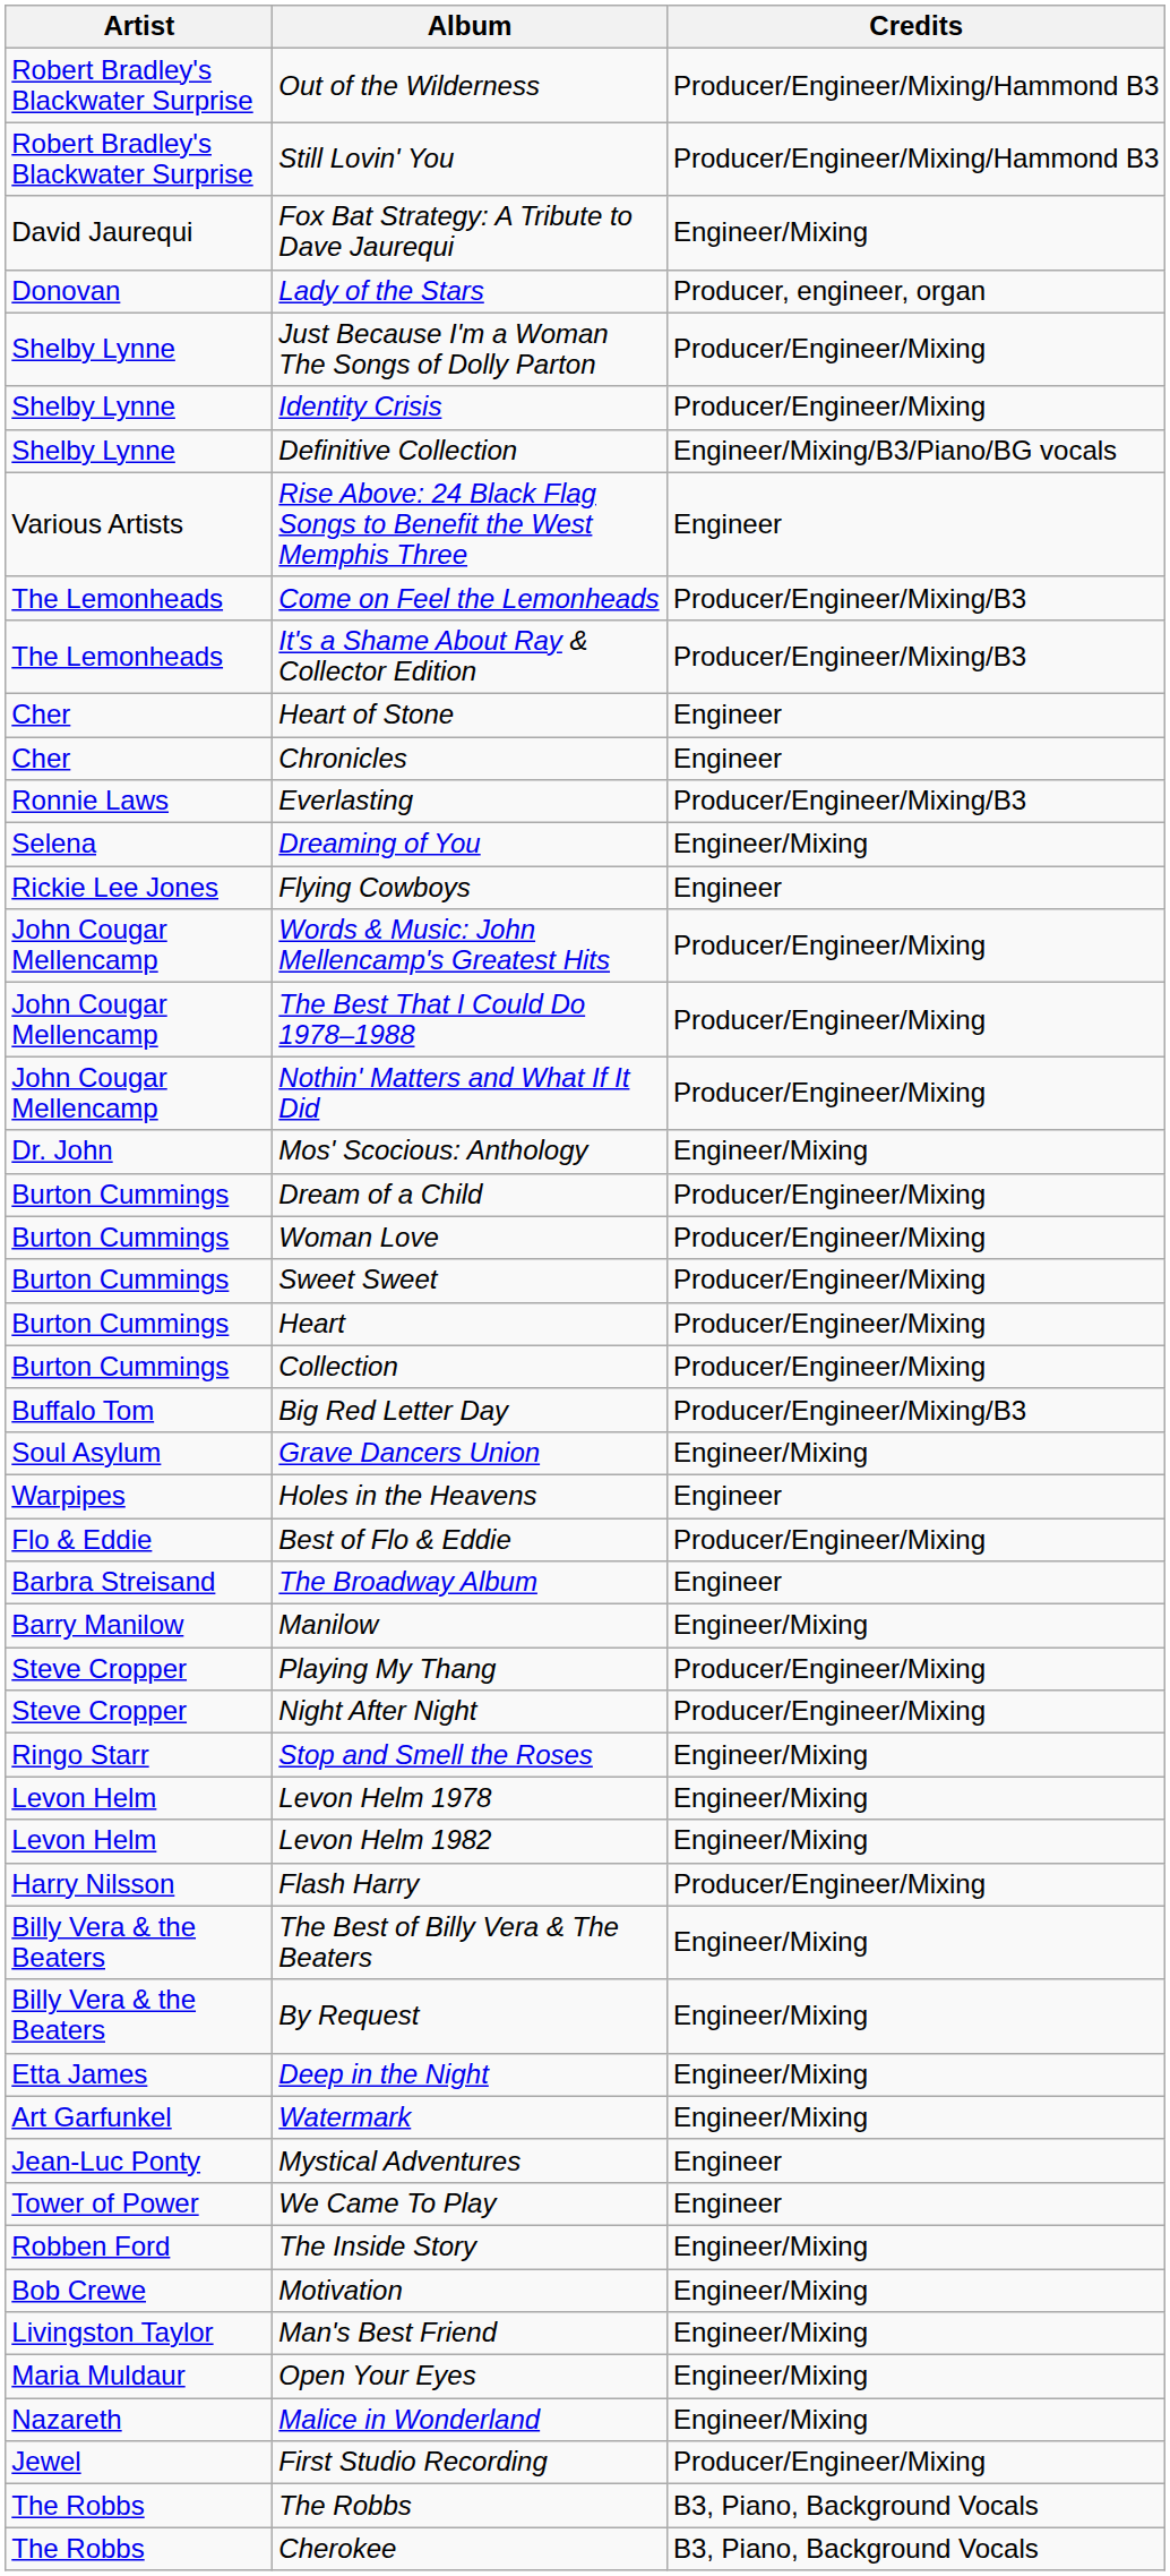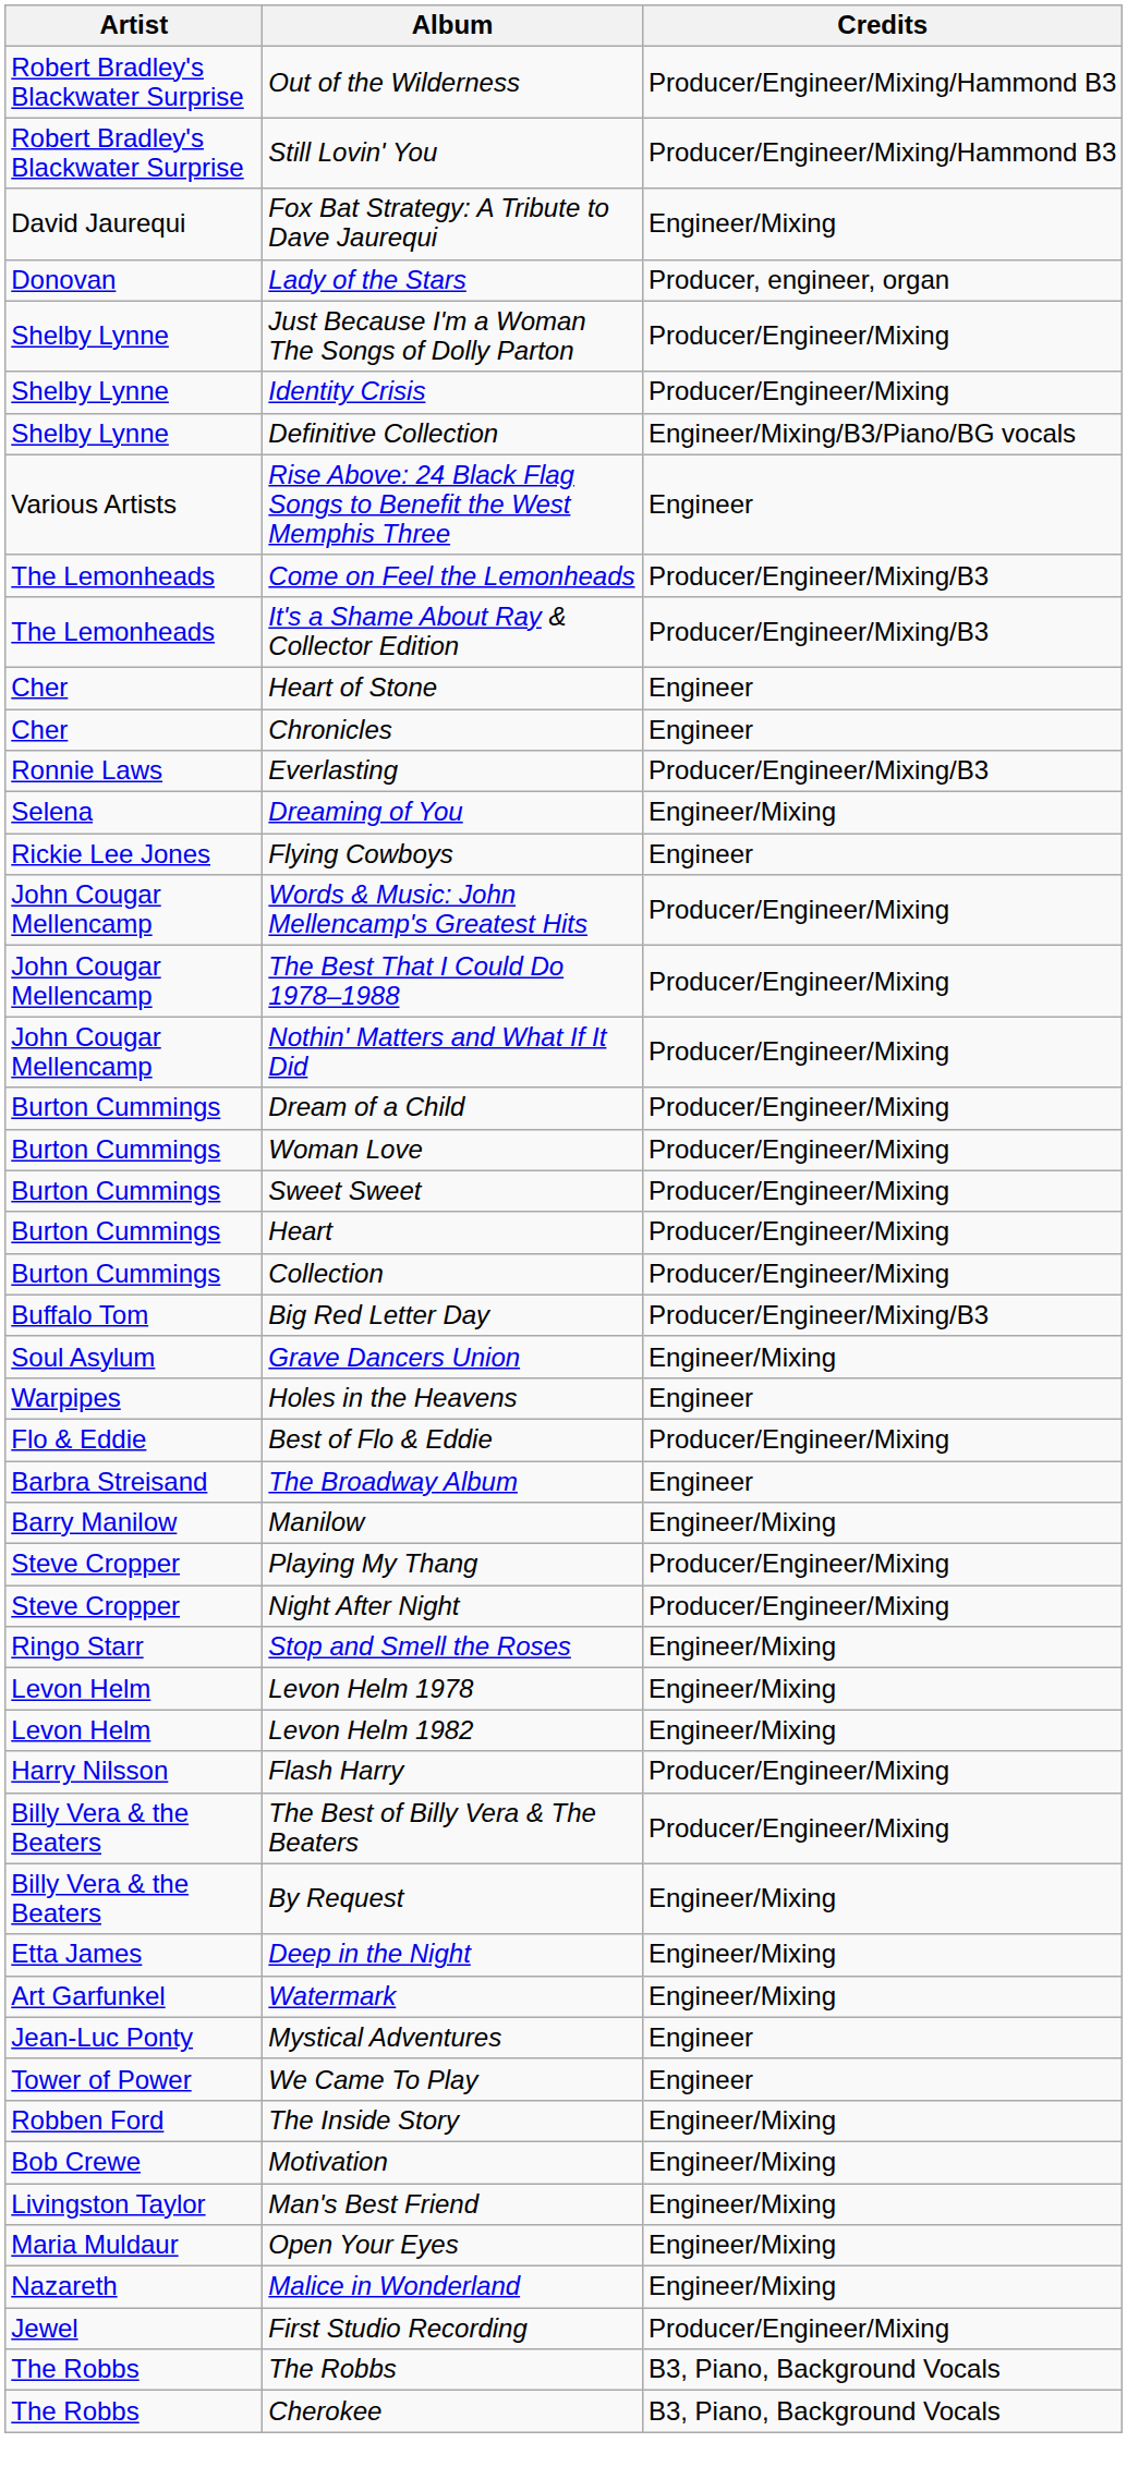- row: Dr. John | Mos' Scocious: Anthology | Engineer/Mixing
The Best of Billy Vera & The Beaters | Credits: Engineer/Mixing -> Producer/Engineer/Mixing
